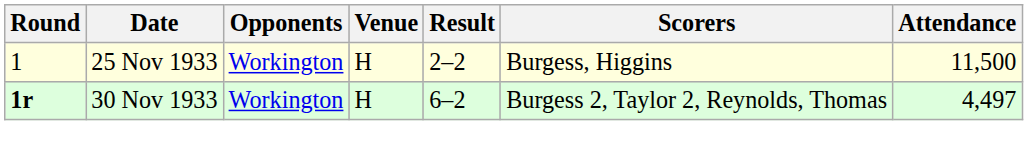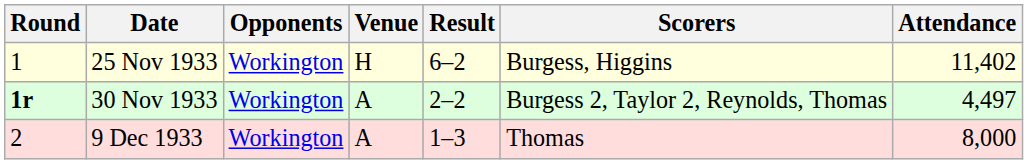25 Nov 1933 | Result: 2–2 -> 6–2
25 Nov 1933 | Attendance: 11,500 -> 11,402
30 Nov 1933 | Venue: H -> A
30 Nov 1933 | Result: 6–2 -> 2–2
+ row: 2 | 9 Dec 1933 | Workington | A | 1–3 | Thomas | 8,000
